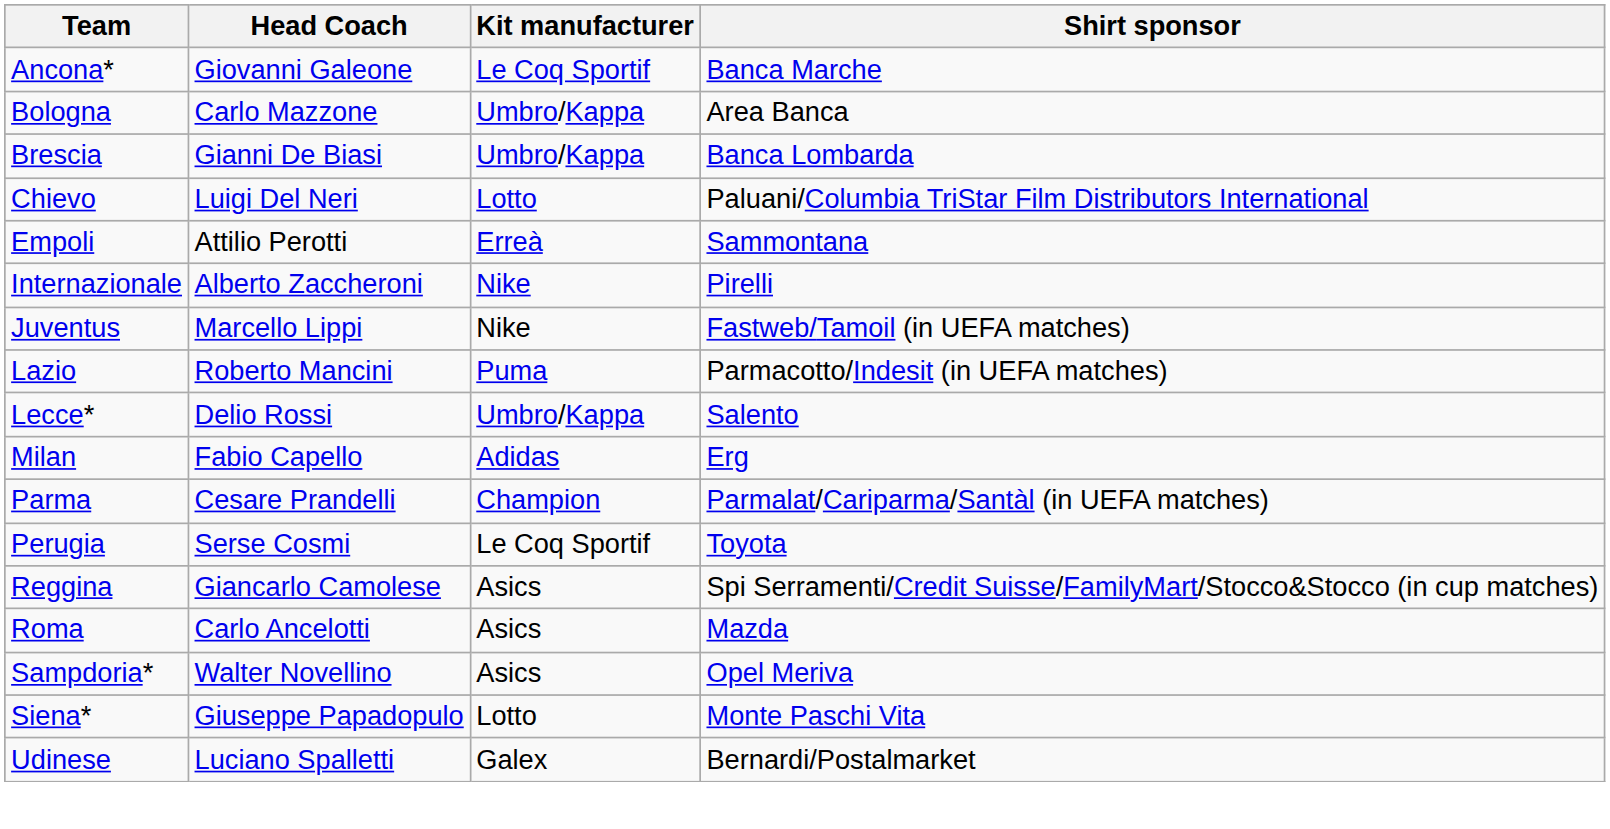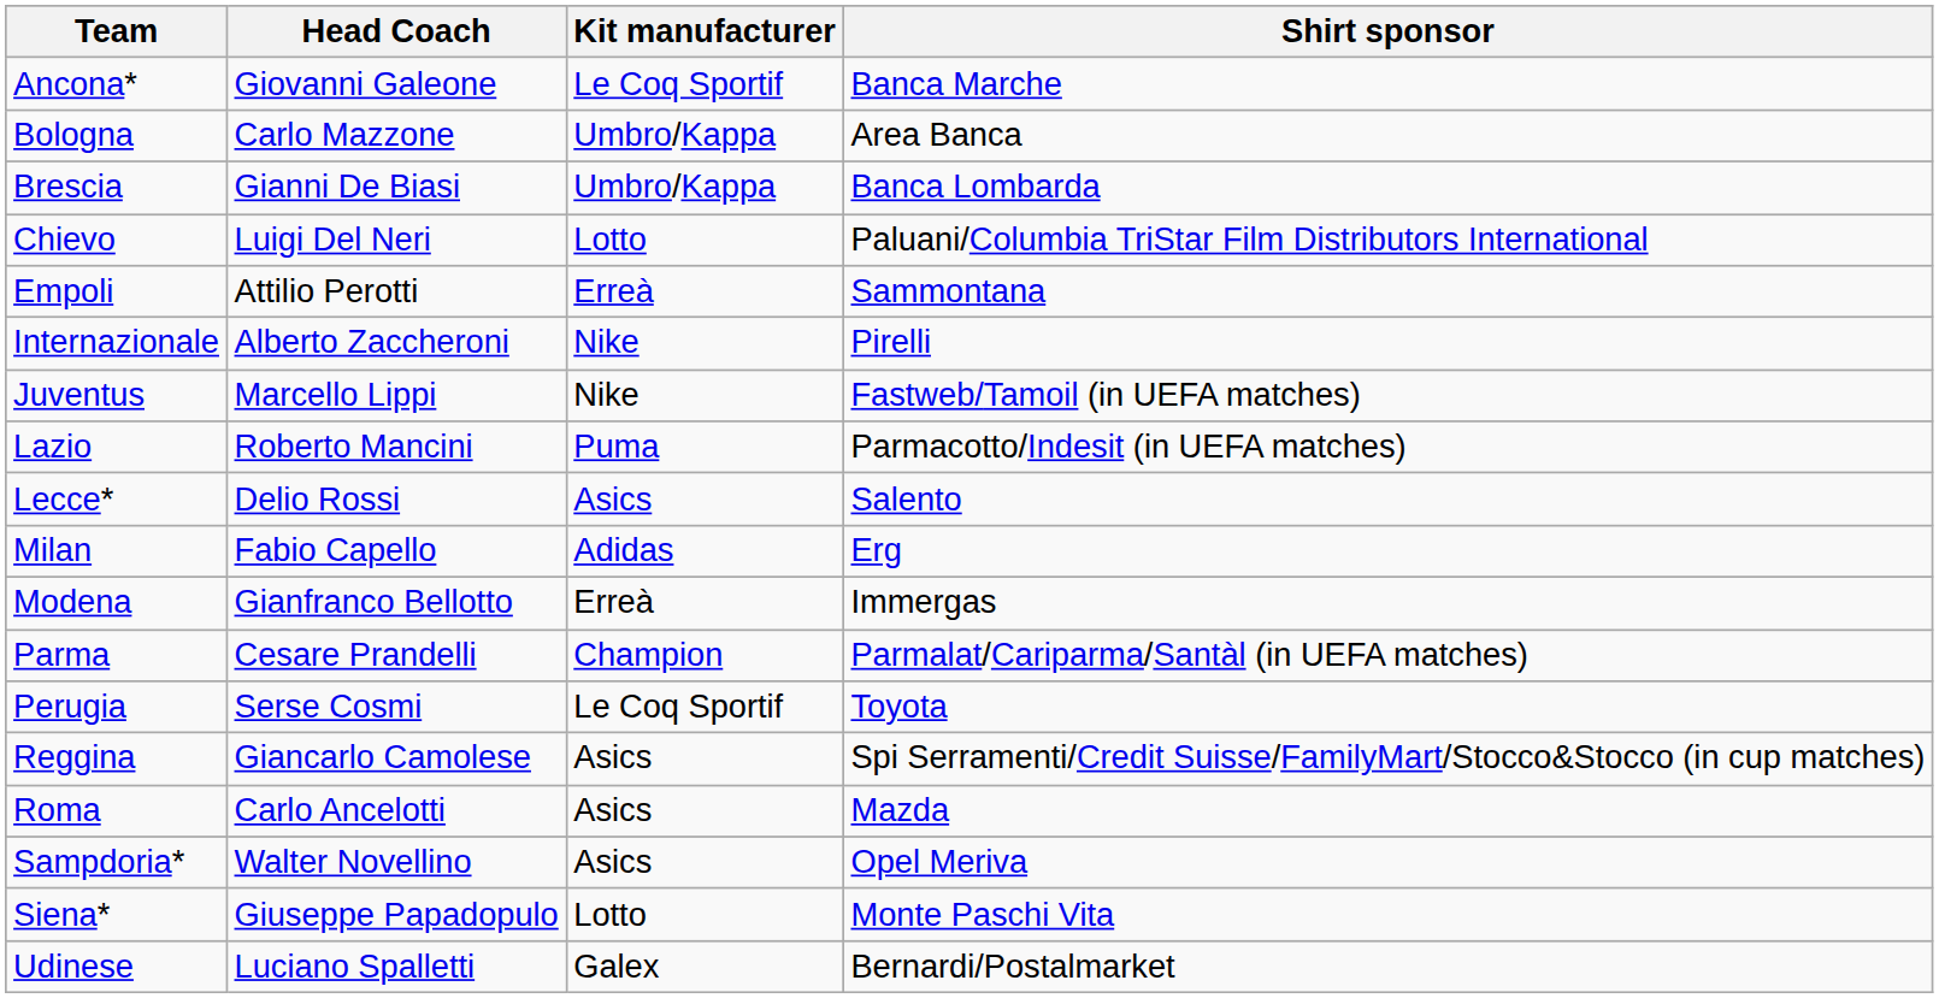Lecce* | Kit manufacturer: Umbro/Kappa -> Asics
+ row: Modena | Gianfranco Bellotto | Erreà | Immergas
